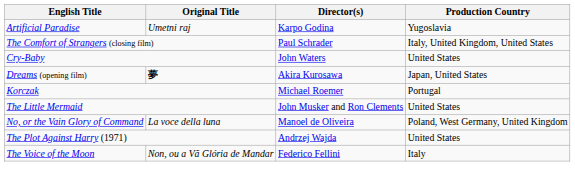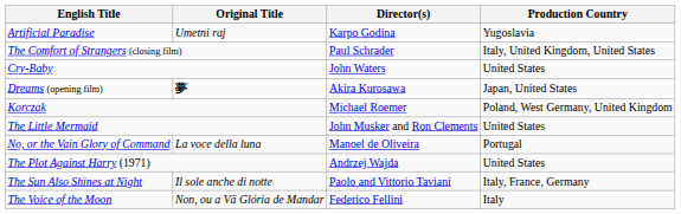Korczak | Production Country: Portugal -> Poland, West Germany, United Kingdom
No, or the Vain Glory of Command | Production Country: Poland, West Germany, United Kingdom -> Portugal
+ row: The Sun Also Shines at Night | Il sole anche di notte | Paolo and Vittorio Taviani | Italy, France, Germany
